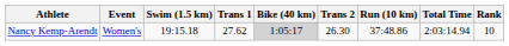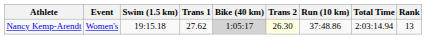Nancy Kemp-Arendt | Trans 2: no background -> lightyellow background
Nancy Kemp-Arendt | Rank: 10 -> 13
